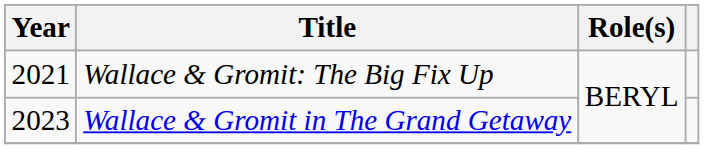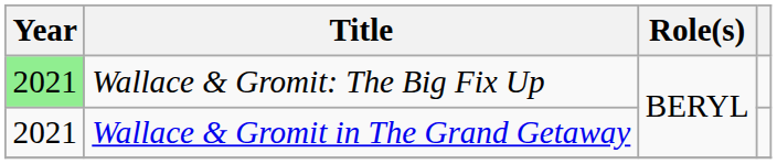Wallace & Gromit: The Big Fix Up | Year: no background -> lightgreen background
Wallace & Gromit in The Grand Getaway | Year: 2023 -> 2021
